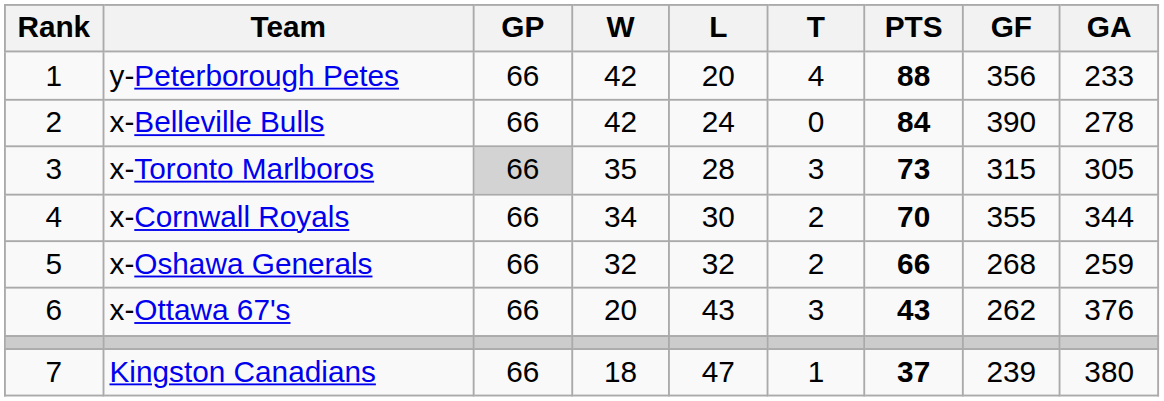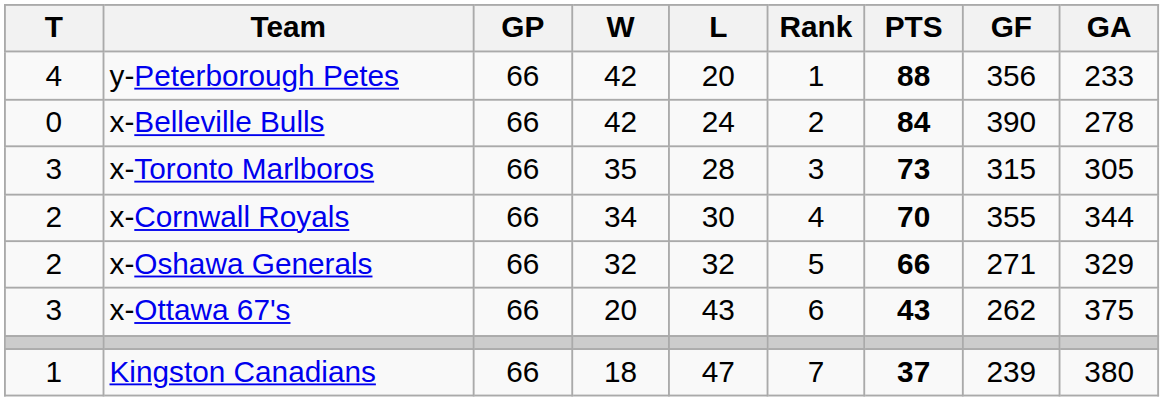columns swapped: Rank <-> T
x-Toronto Marlboros | GP: lightgrey background -> no background
x-Oshawa Generals | GF: 268 -> 271
x-Oshawa Generals | GA: 259 -> 329
x-Ottawa 67's | GA: 376 -> 375
